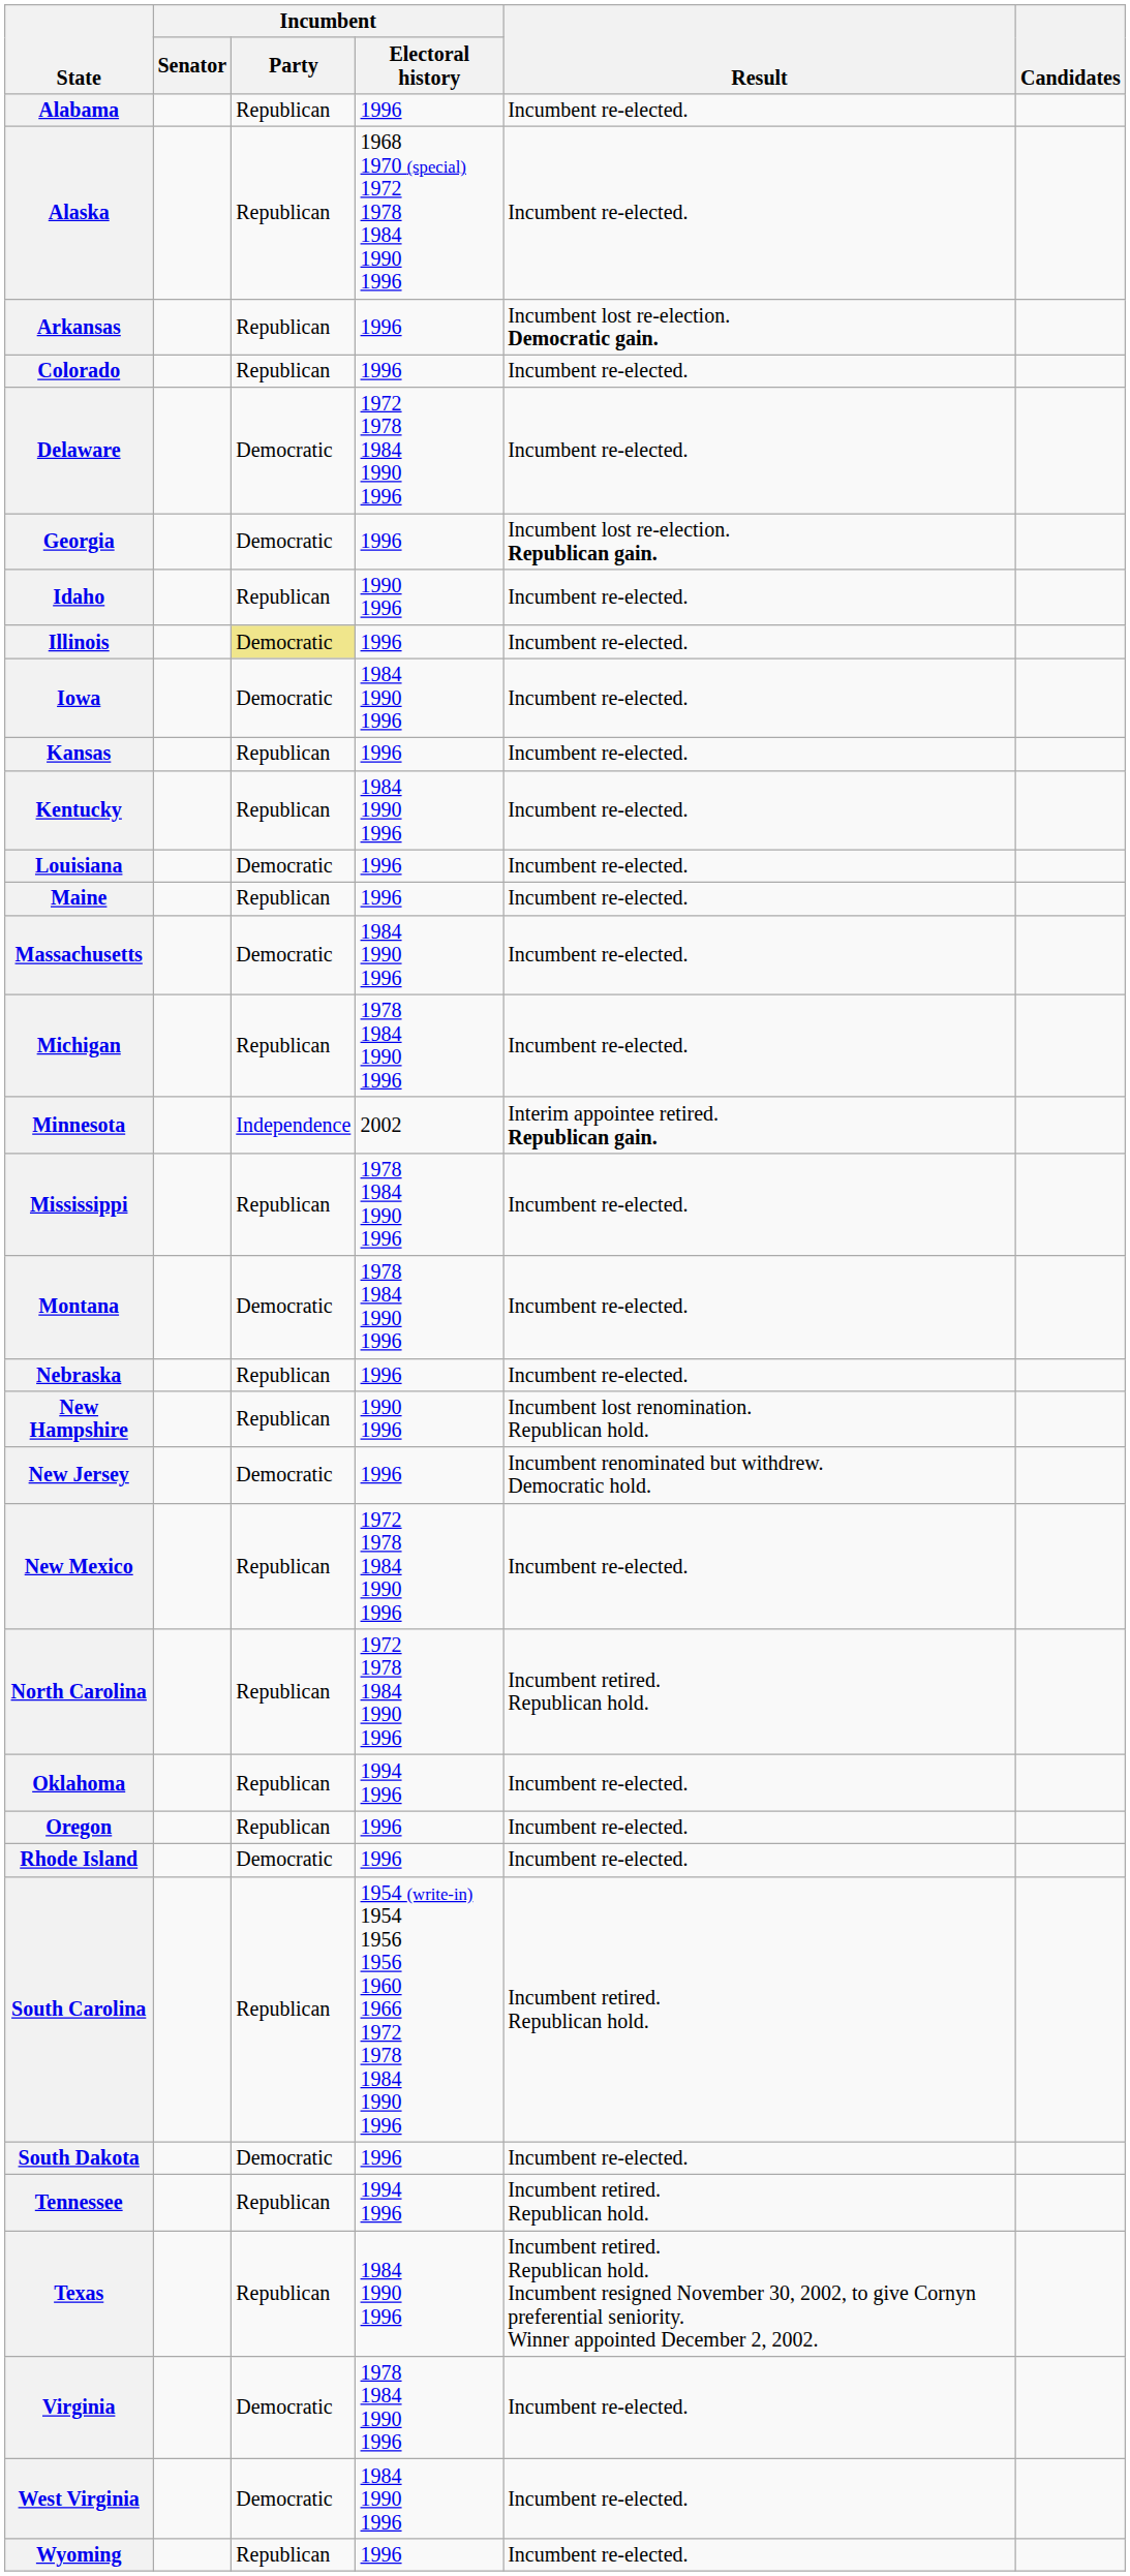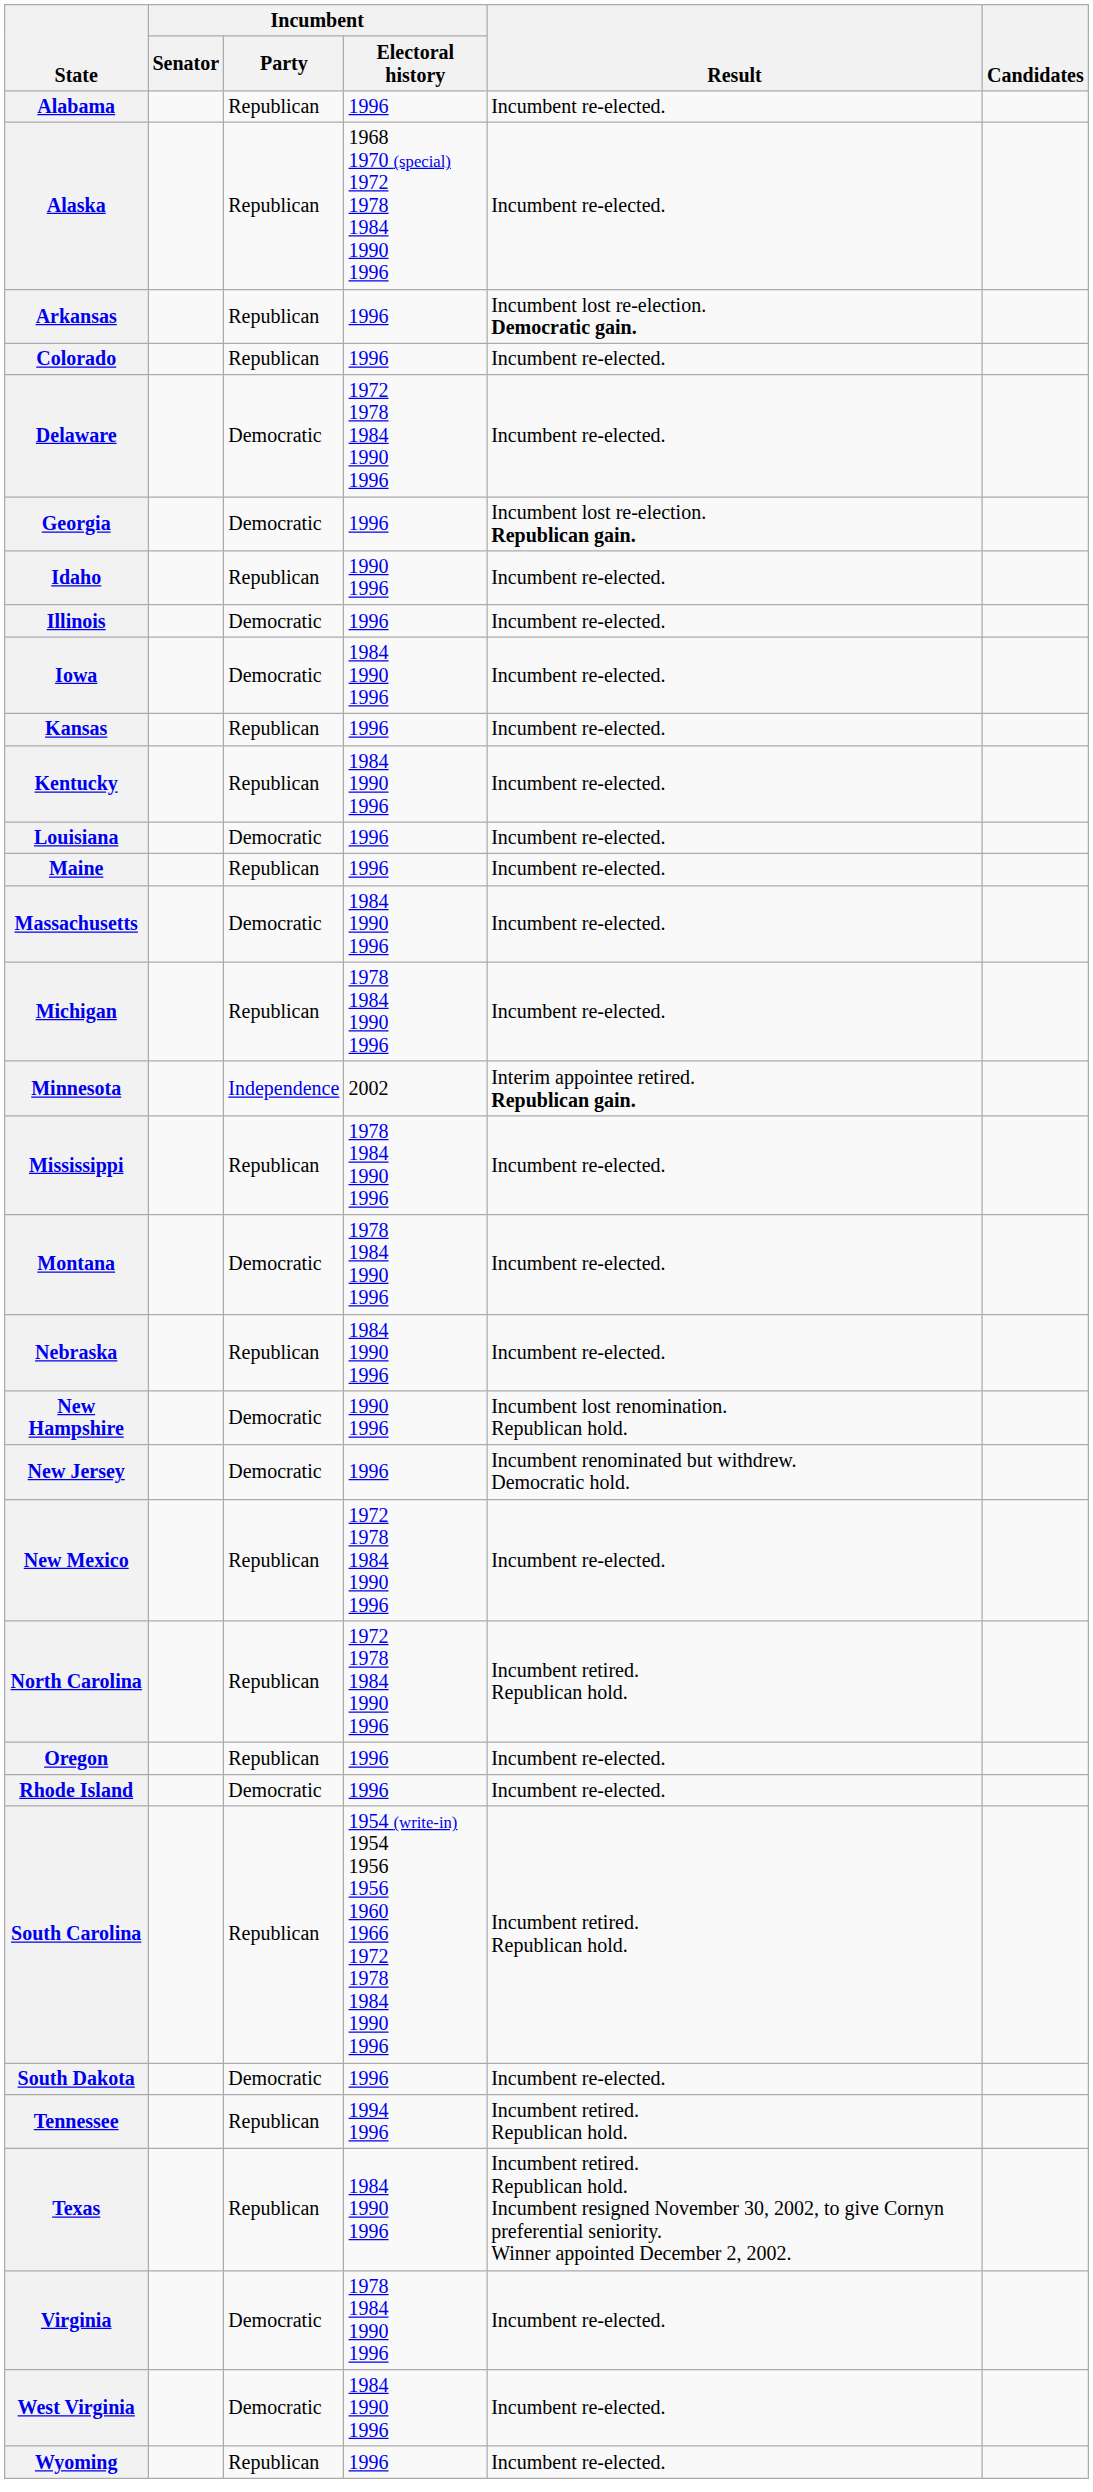Illinois | Incumbent / Party: khaki background -> no background
Nebraska | Incumbent / Electoral history: 1996 -> 1984 1990 1996
New Hampshire | Incumbent / Party: Republican -> Democratic
- row: Oklahoma | Republican | 1994 1996 | Incumbent re-elected.
